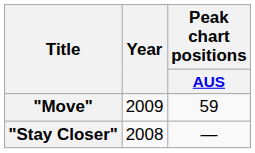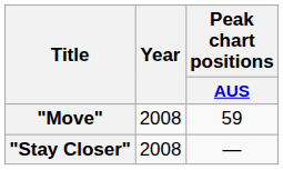"Move" | Year: 2009 -> 2008
